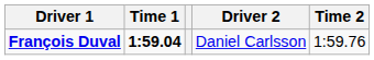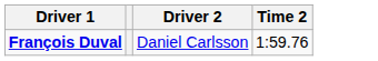- column: Time 1 | 1:59.04
